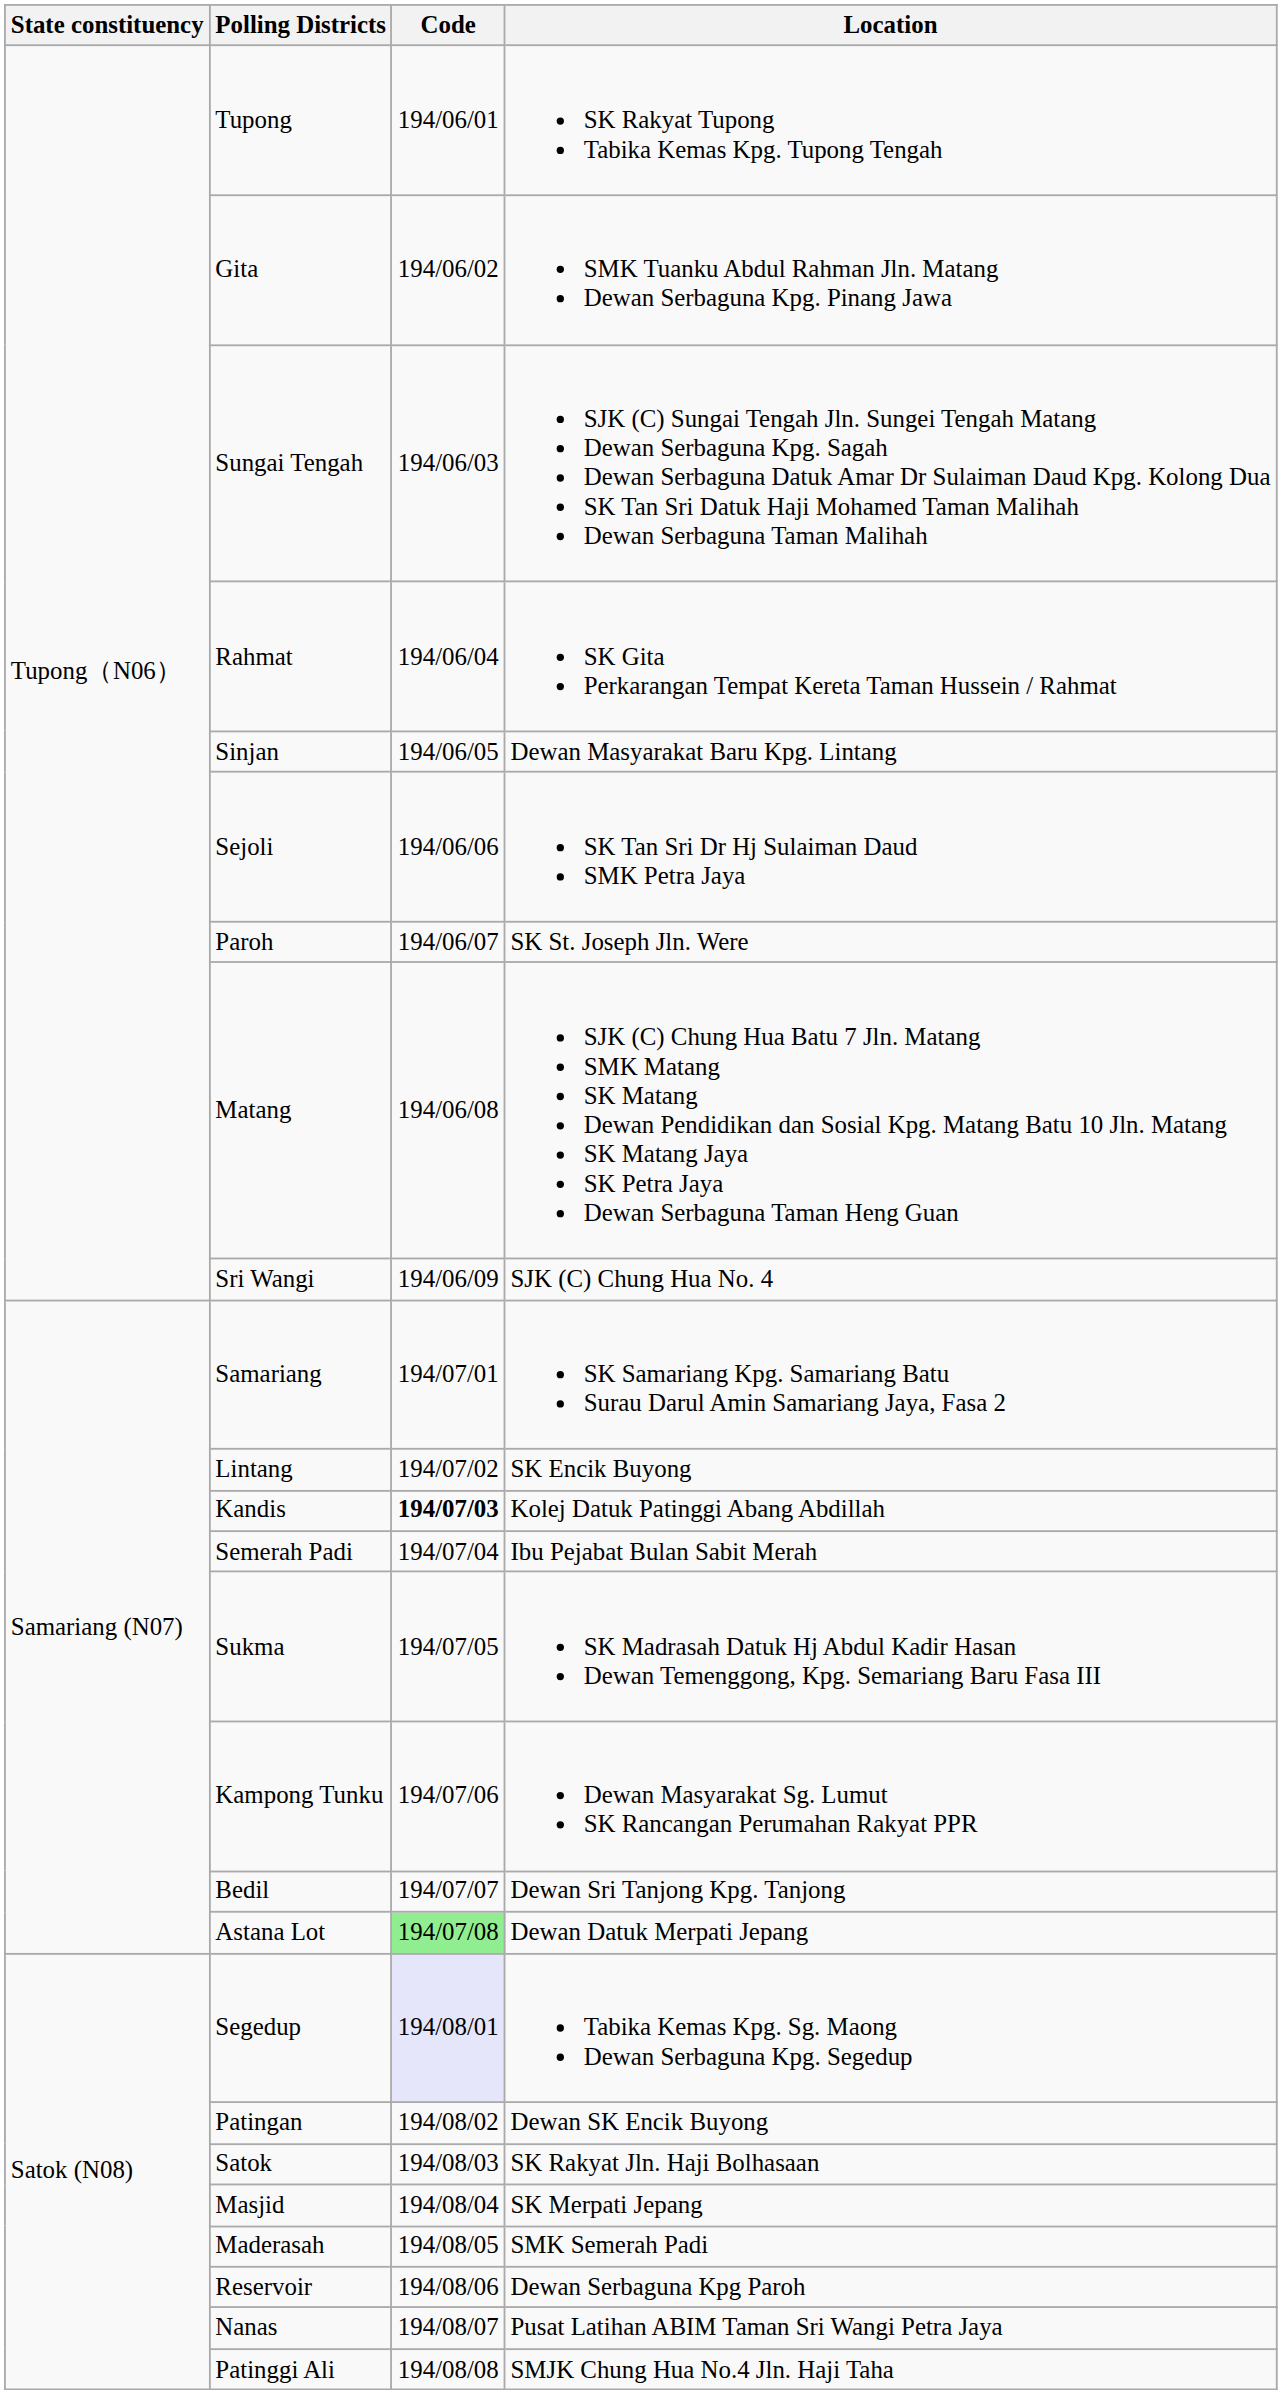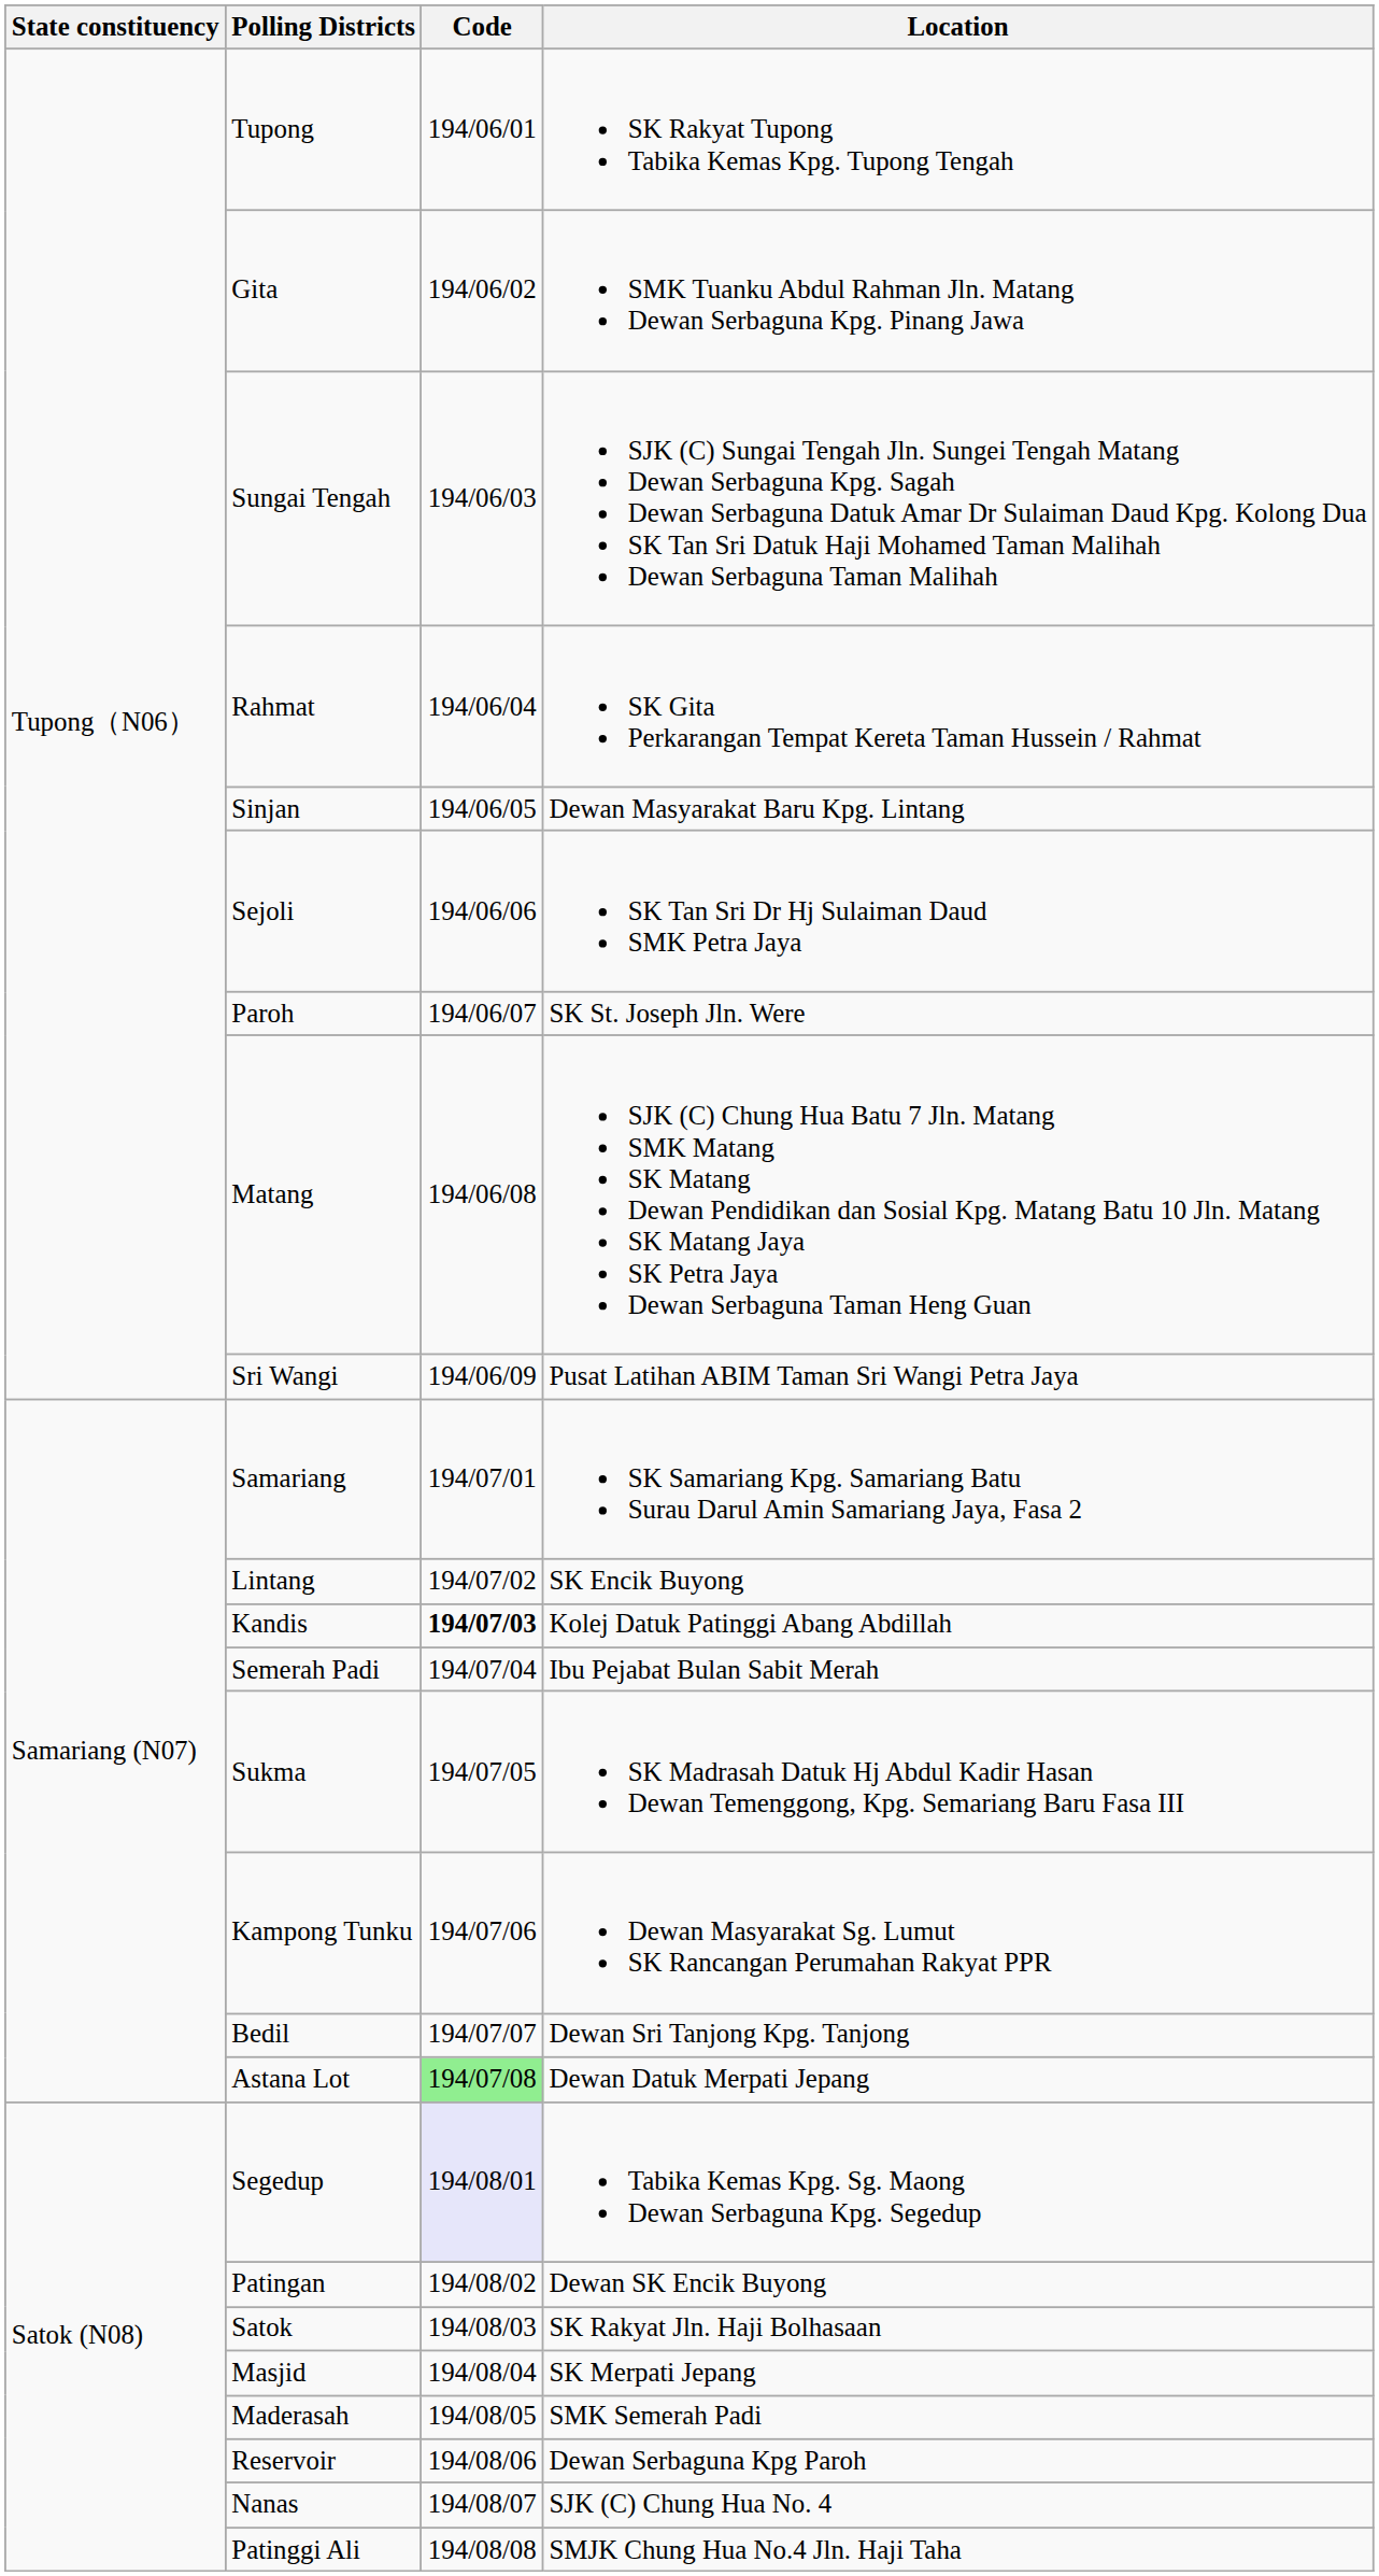Sri Wangi | Location: SJK (C) Chung Hua No. 4 -> Pusat Latihan ABIM Taman Sri Wangi Petra Jaya
Nanas | Location: Pusat Latihan ABIM Taman Sri Wangi Petra Jaya -> SJK (C) Chung Hua No. 4
